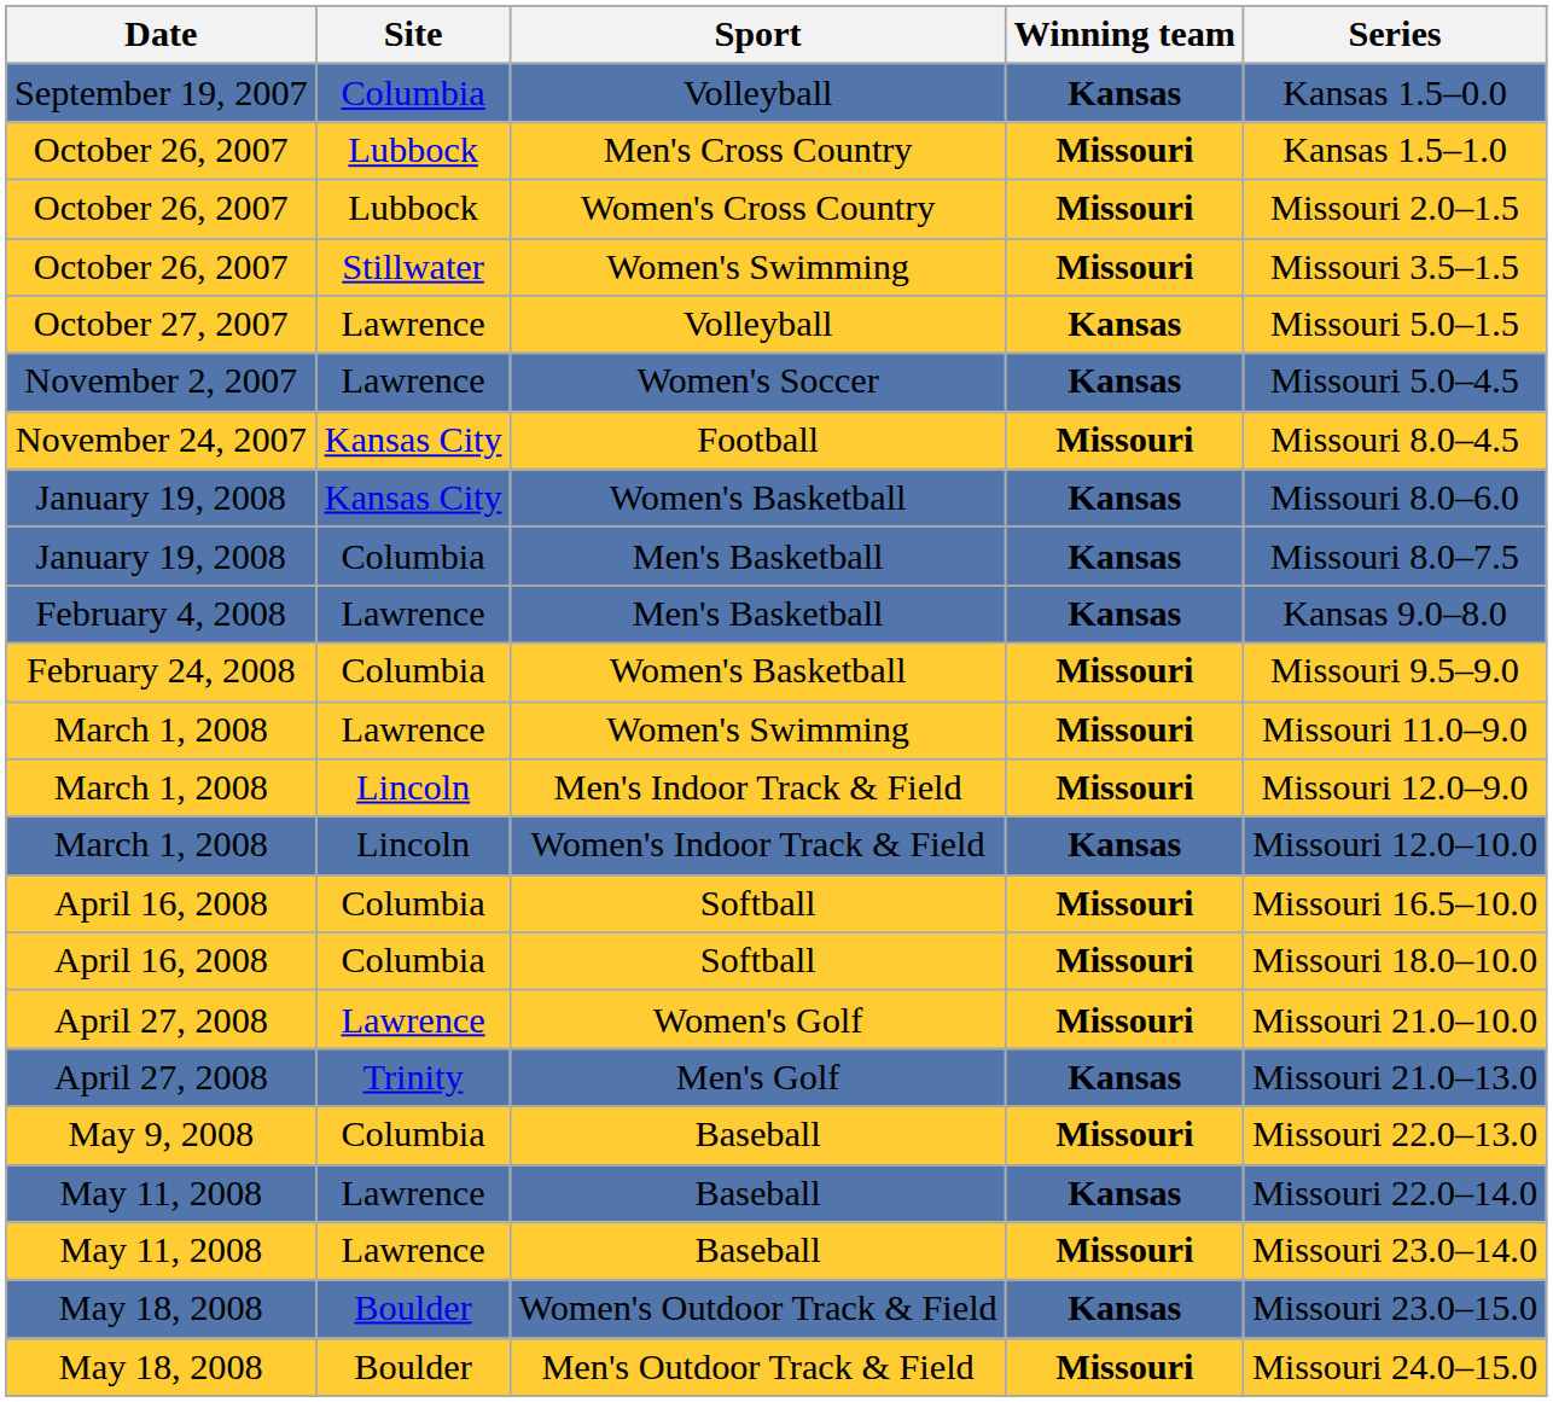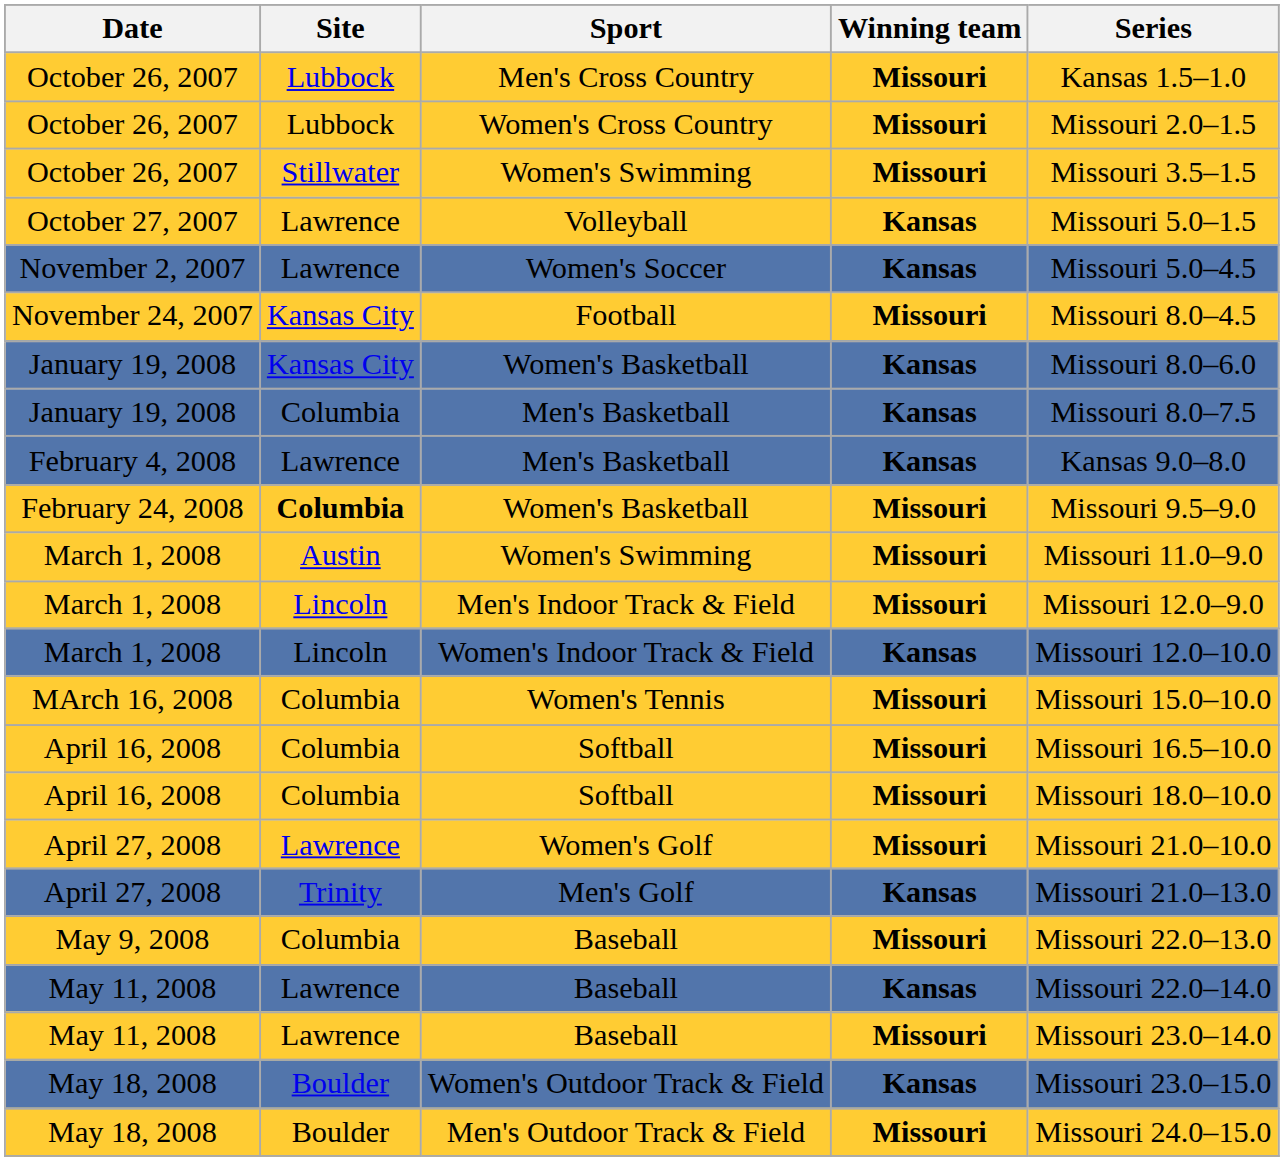- row: September 19, 2007 | Columbia | Volleyball | Kansas | Kansas 1.5–0.0
February 24, 2008 / Women's Basketball | Site: normal -> bold
March 1, 2008 / Women's Swimming | Site: Lawrence -> Austin
+ row: MArch 16, 2008 | Columbia | Women's Tennis | Missouri | Missouri 15.0–10.0
